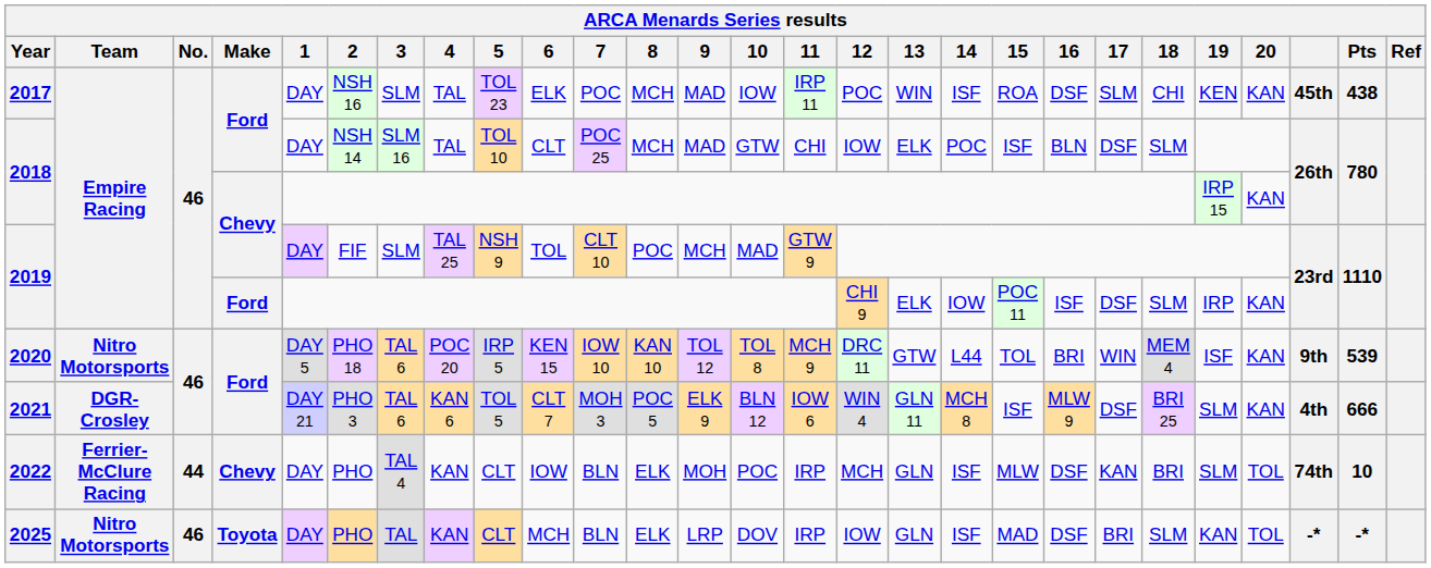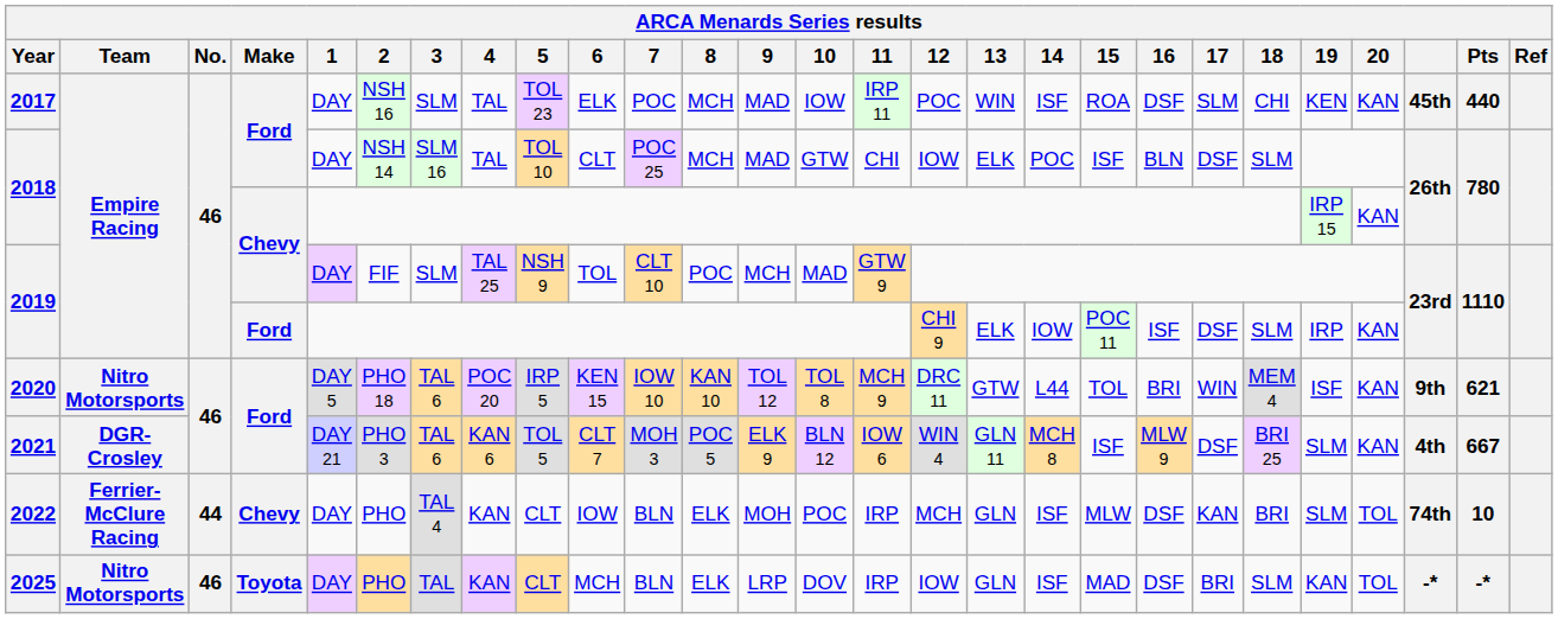2017 | Pts: 438 -> 440
2020 | Pts: 539 -> 621
2021 | Pts: 666 -> 667
